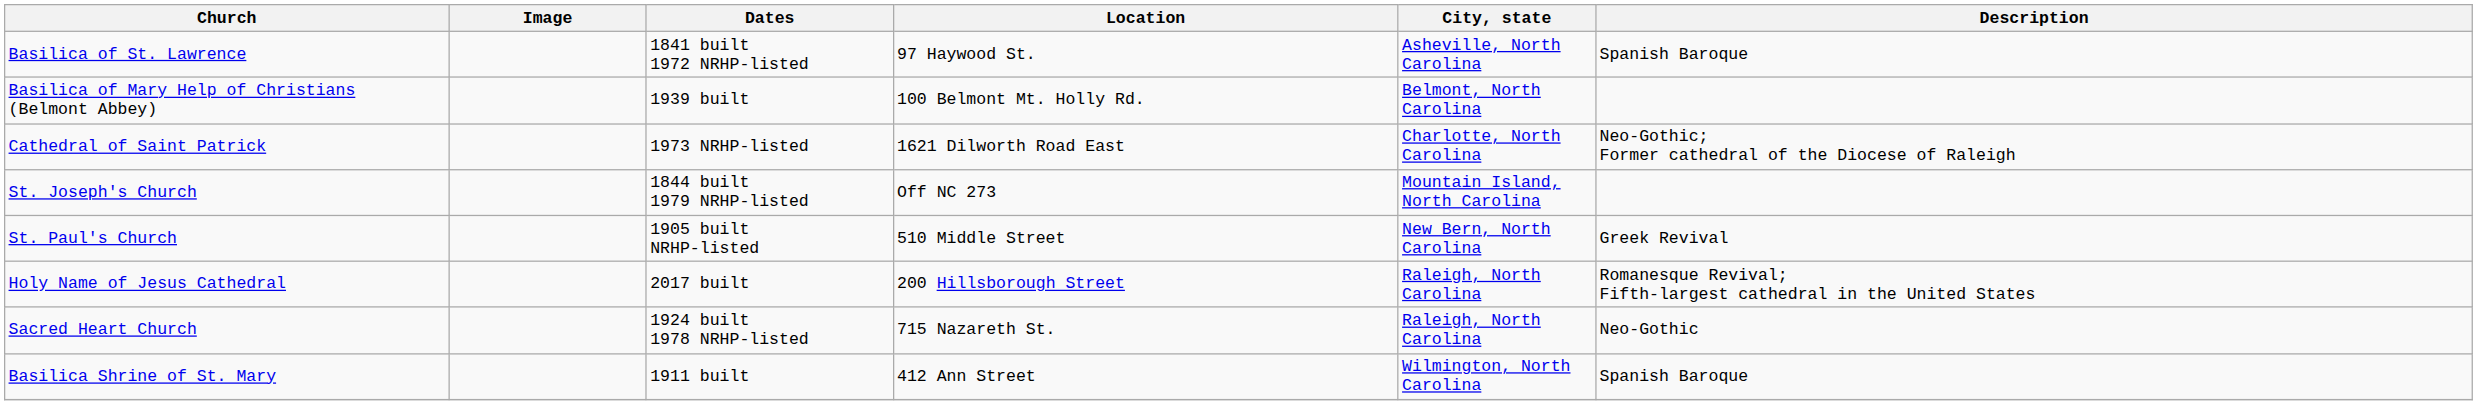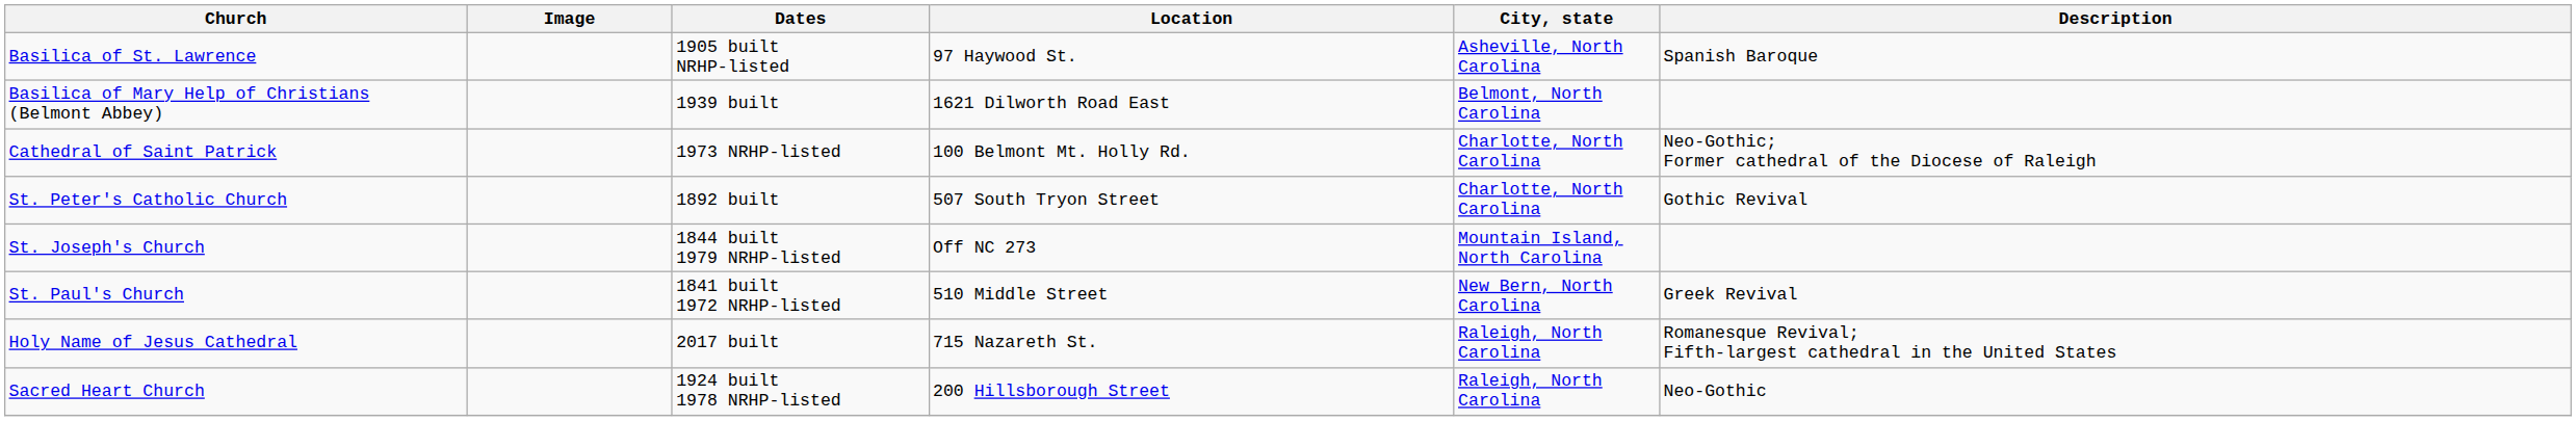Basilica of St. Lawrence | Dates: 1841 built 1972 NRHP-listed -> 1905 built NRHP-listed
Basilica of Mary Help of Christians (Belmont Abbey) | Location: 100 Belmont Mt. Holly Rd. -> 1621 Dilworth Road East
Cathedral of Saint Patrick | Location: 1621 Dilworth Road East -> 100 Belmont Mt. Holly Rd.
+ row: St. Peter's Catholic Church | 1892 built | 507 South Tryon Street | Charlotte, North Carolina | Gothic Revival
St. Paul's Church | Dates: 1905 built NRHP-listed -> 1841 built 1972 NRHP-listed
Holy Name of Jesus Cathedral | Location: 200 Hillsborough Street -> 715 Nazareth St.
Sacred Heart Church | Location: 715 Nazareth St. -> 200 Hillsborough Street
- row: Basilica Shrine of St. Mary | 1911 built | 412 Ann Street | Wilmington, North Carolina | Spanish Baroque
